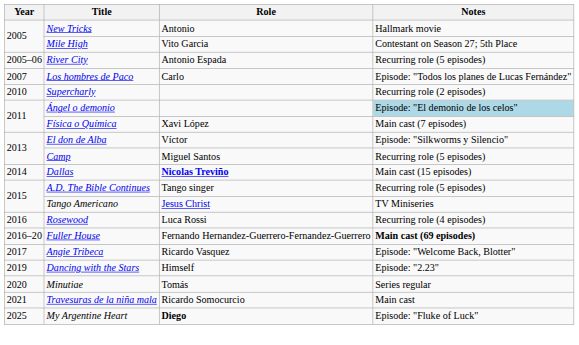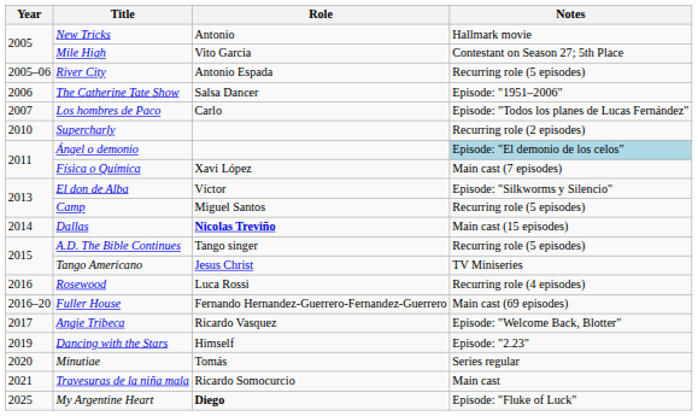+ row: 2006 | The Catherine Tate Show | Salsa Dancer | Episode: "1951–2006"
Fuller House | Notes: bold -> normal
